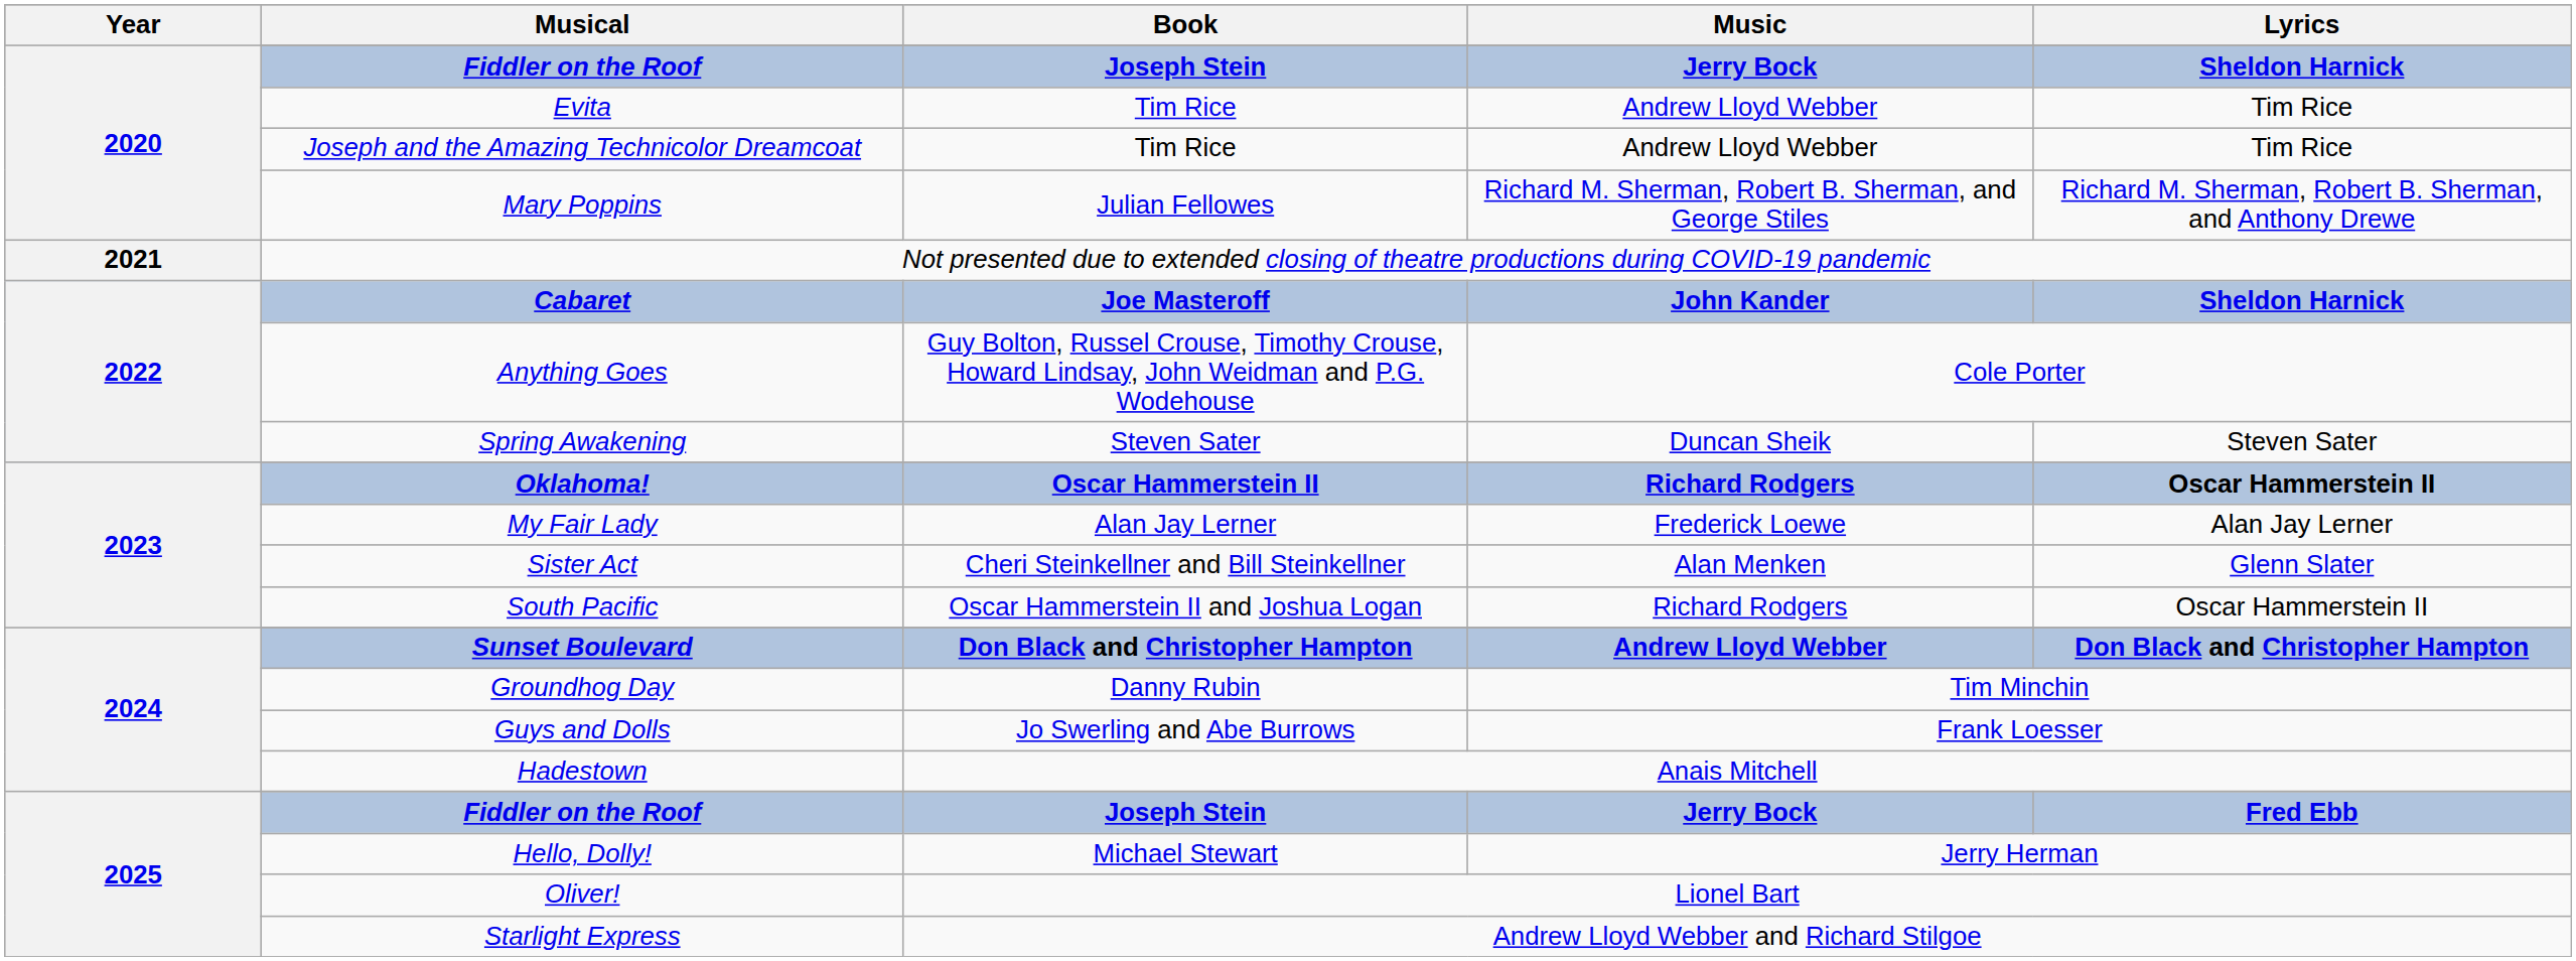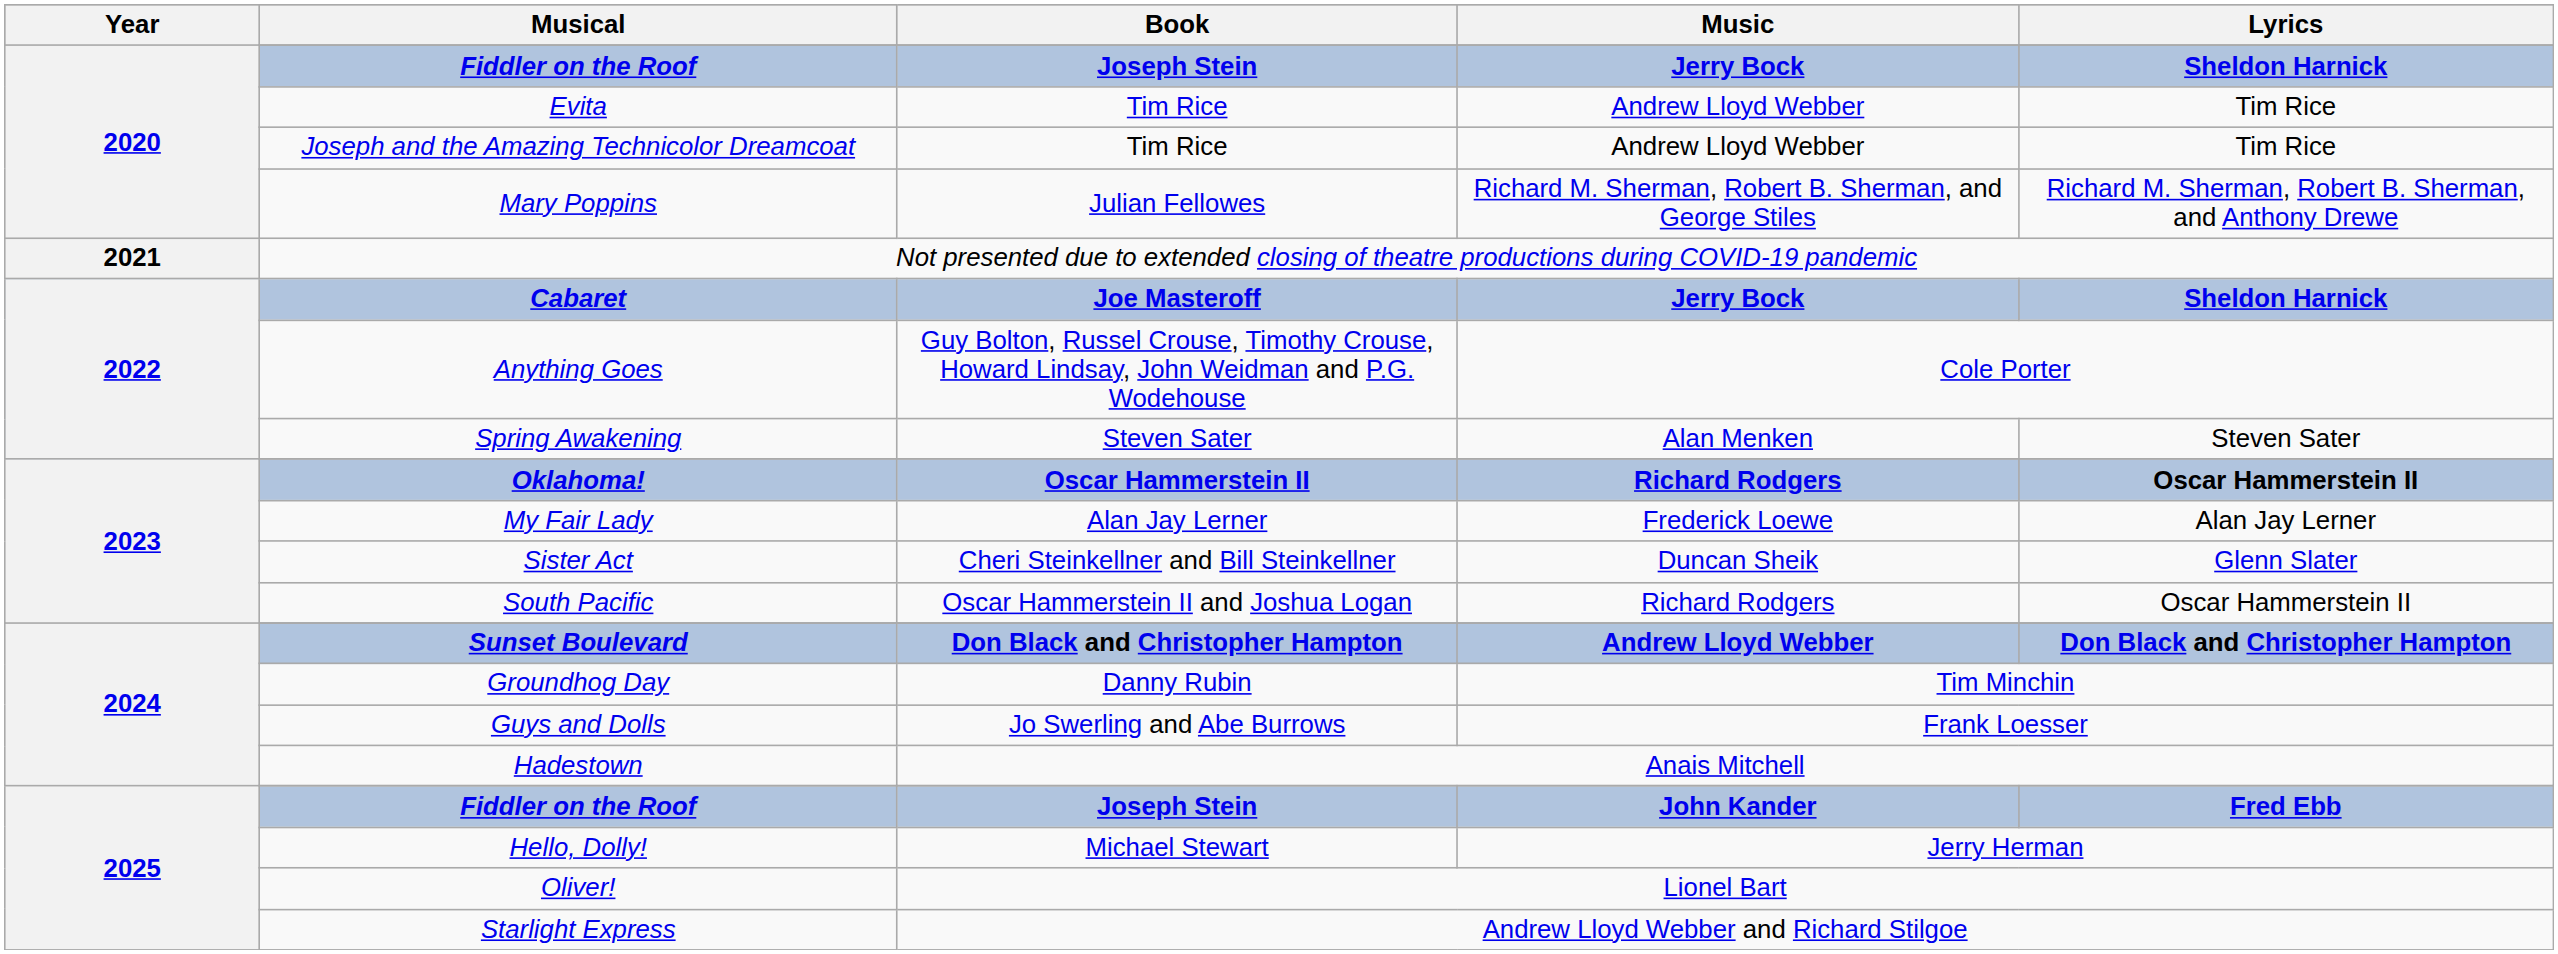Cabaret | Music: John Kander -> Jerry Bock
Spring Awakening | Music: Duncan Sheik -> Alan Menken
Sister Act | Music: Alan Menken -> Duncan Sheik
2025 / Fiddler on the Roof | Music: Jerry Bock -> John Kander
